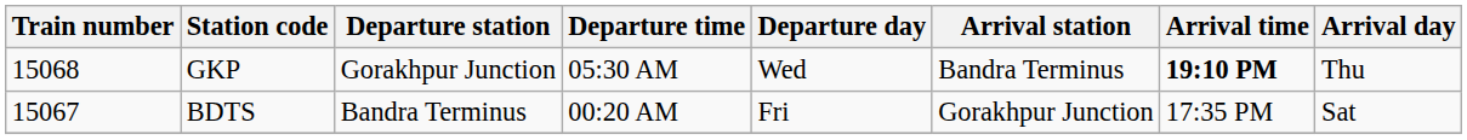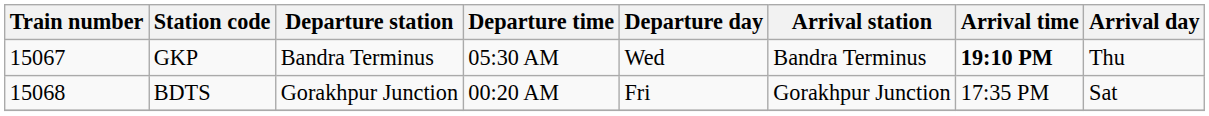GKP | Train number: 15068 -> 15067
GKP | Departure station: Gorakhpur Junction -> Bandra Terminus
BDTS | Train number: 15067 -> 15068
BDTS | Departure station: Bandra Terminus -> Gorakhpur Junction
